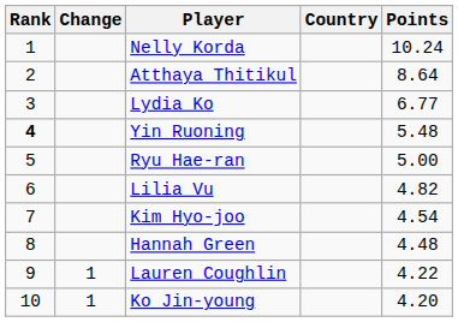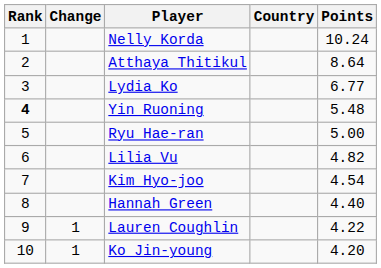Hannah Green | Points: 4.48 -> 4.40
